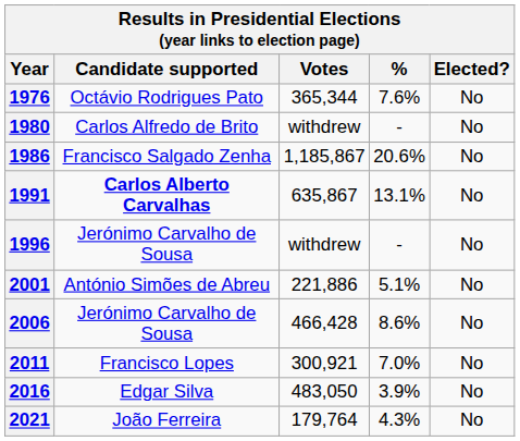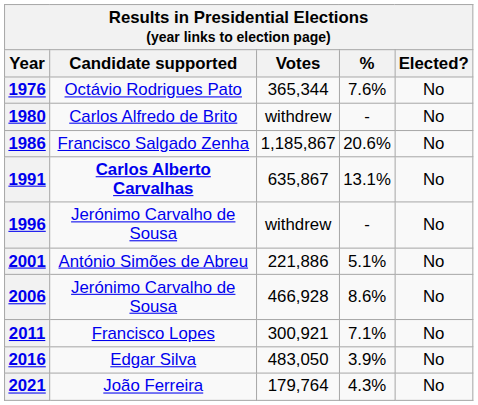2006 | Votes: 466,428 -> 466,928
2011 | %: 7.0% -> 7.1%
